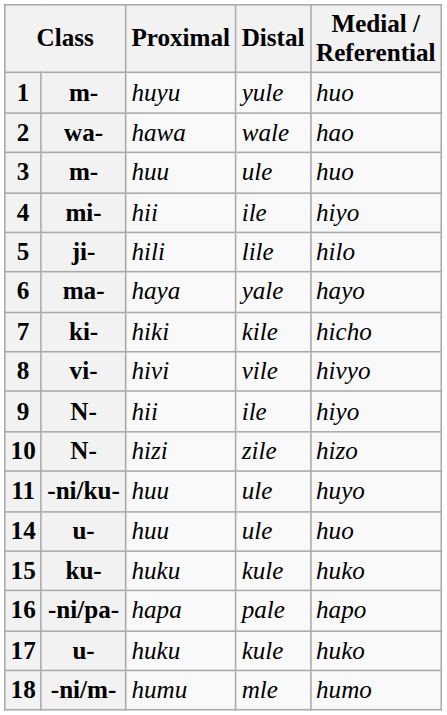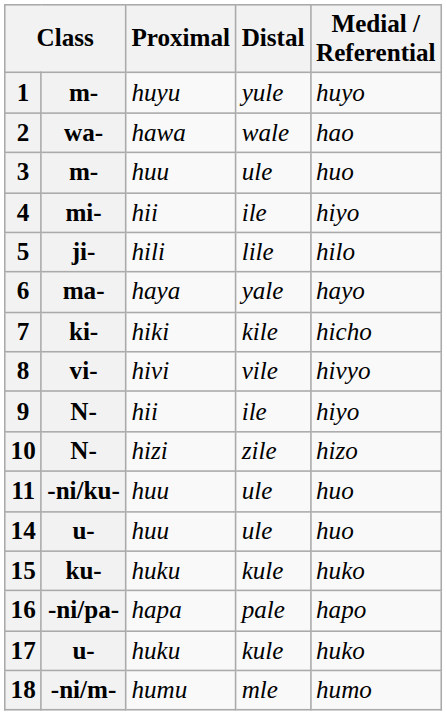1 | Medial / Referential: huo -> huyo
11 | Medial / Referential: huyo -> huo
